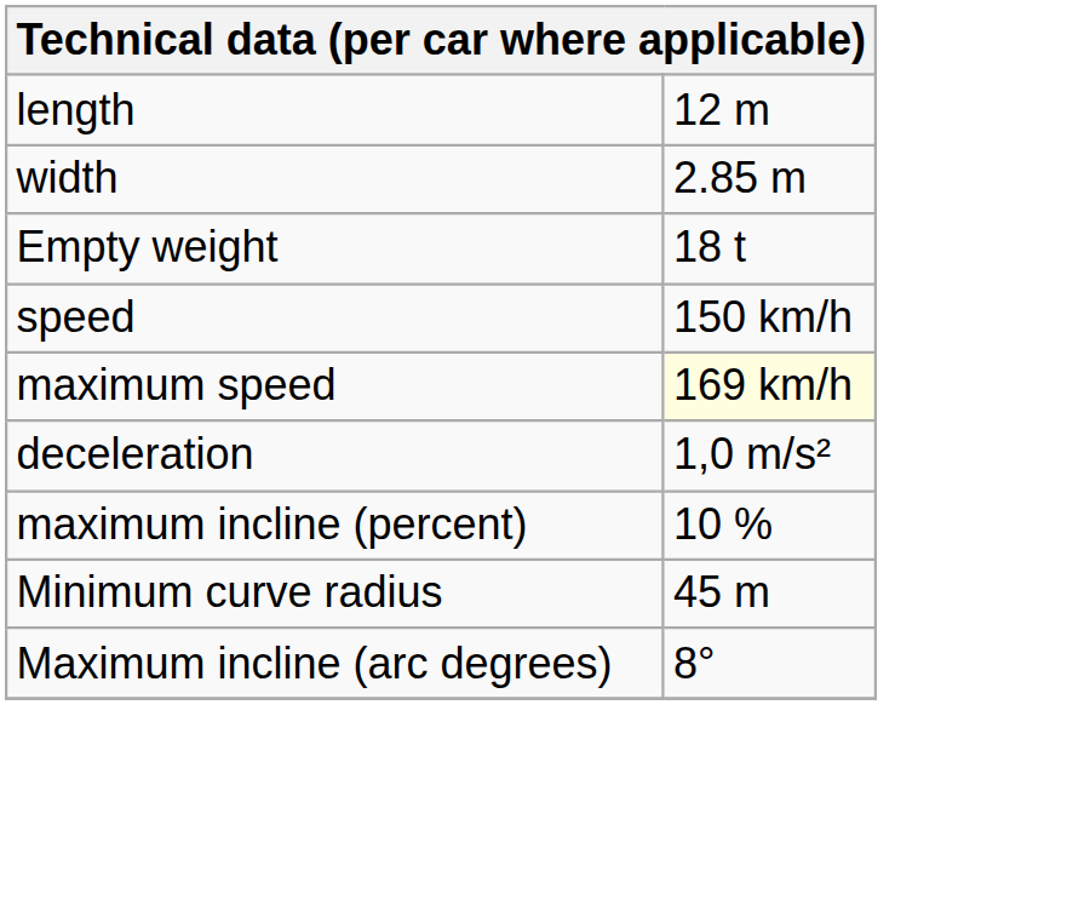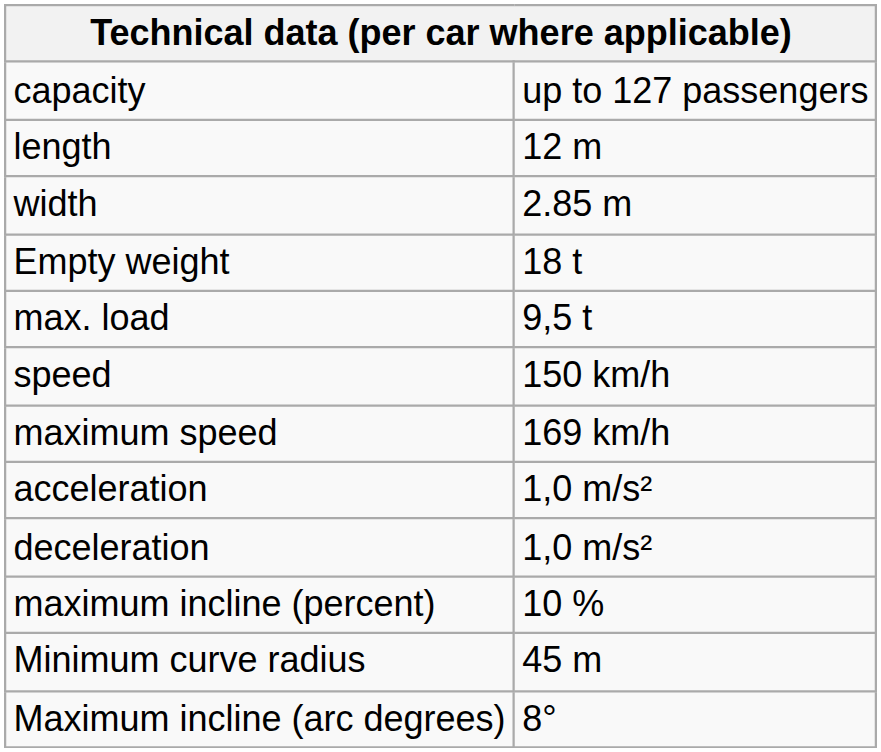+ row: capacity | up to 127 passengers
+ row: max. load | 9,5 t
maximum speed | column 2: lightyellow background -> no background
+ row: acceleration | 1,0 m/s²
